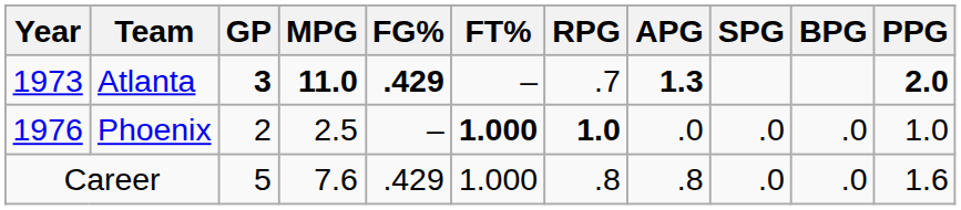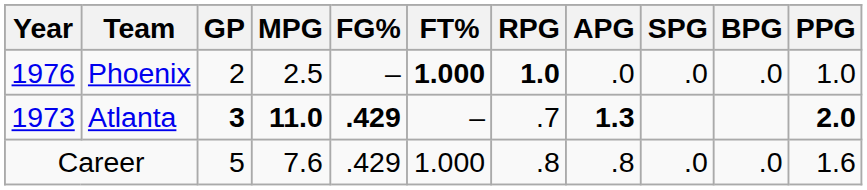rows swapped: Atlanta <-> Phoenix
